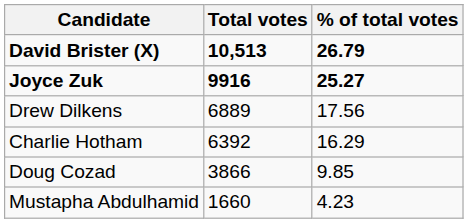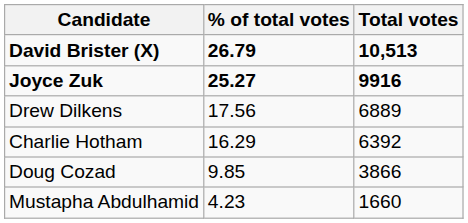columns swapped: Total votes <-> % of total votes
